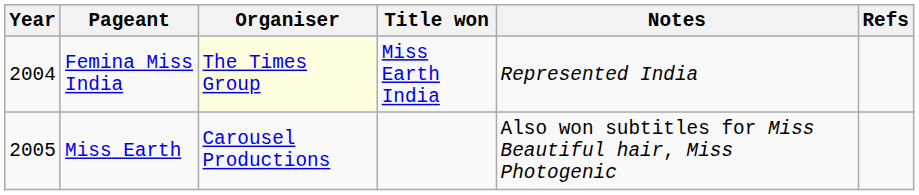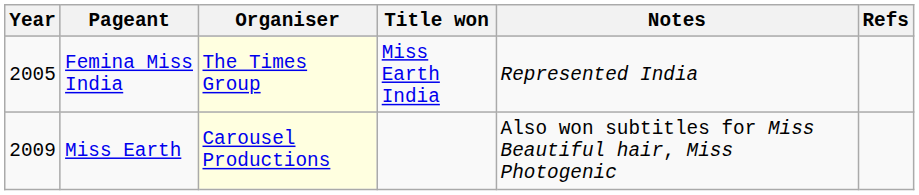Femina Miss India | Year: 2004 -> 2005
Miss Earth | Year: 2005 -> 2009
Miss Earth | Organiser: no background -> lightyellow background
